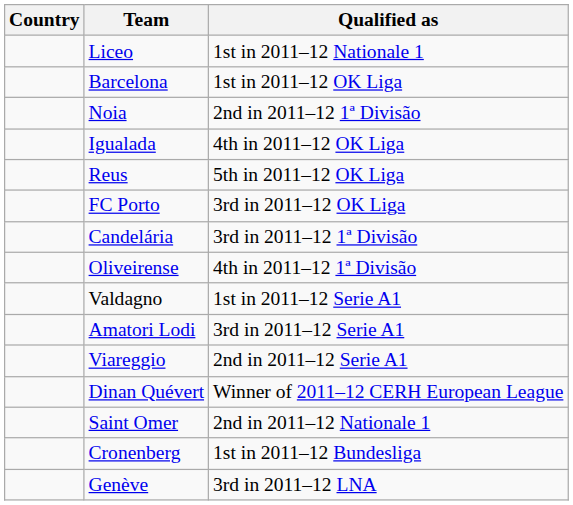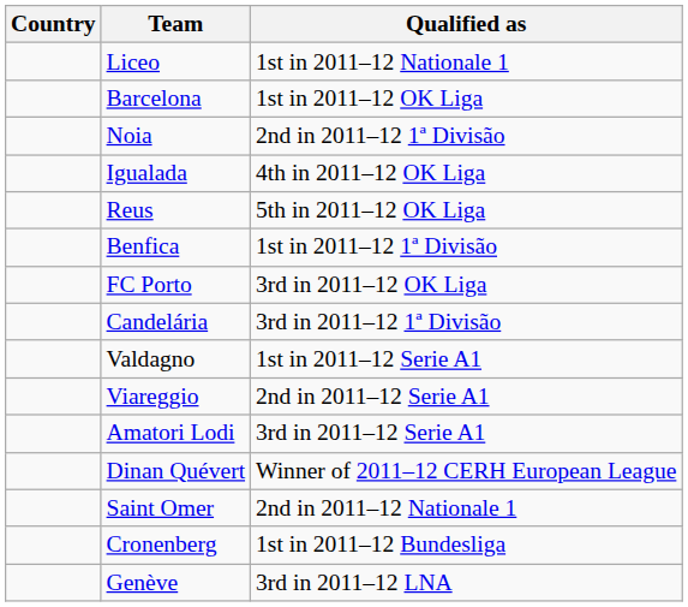+ row: Benfica | 1st in 2011–12 1ª Divisão
- row: Oliveirense | 4th in 2011–12 1ª Divisão
rows swapped: Viareggio <-> Amatori Lodi
